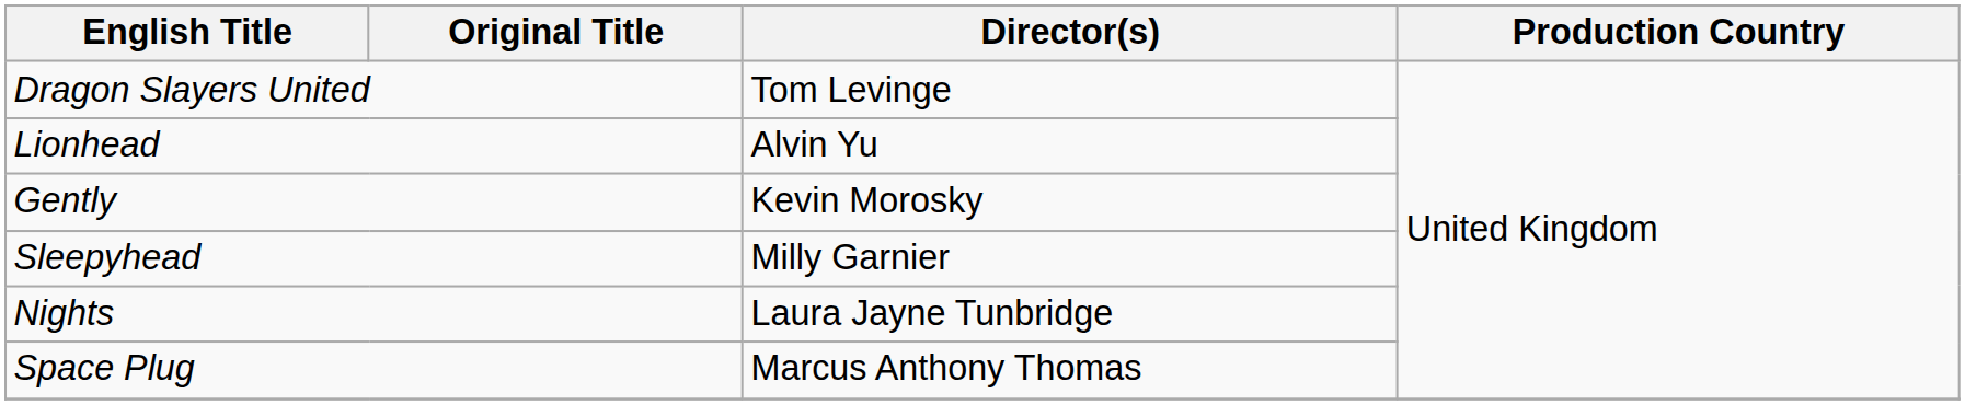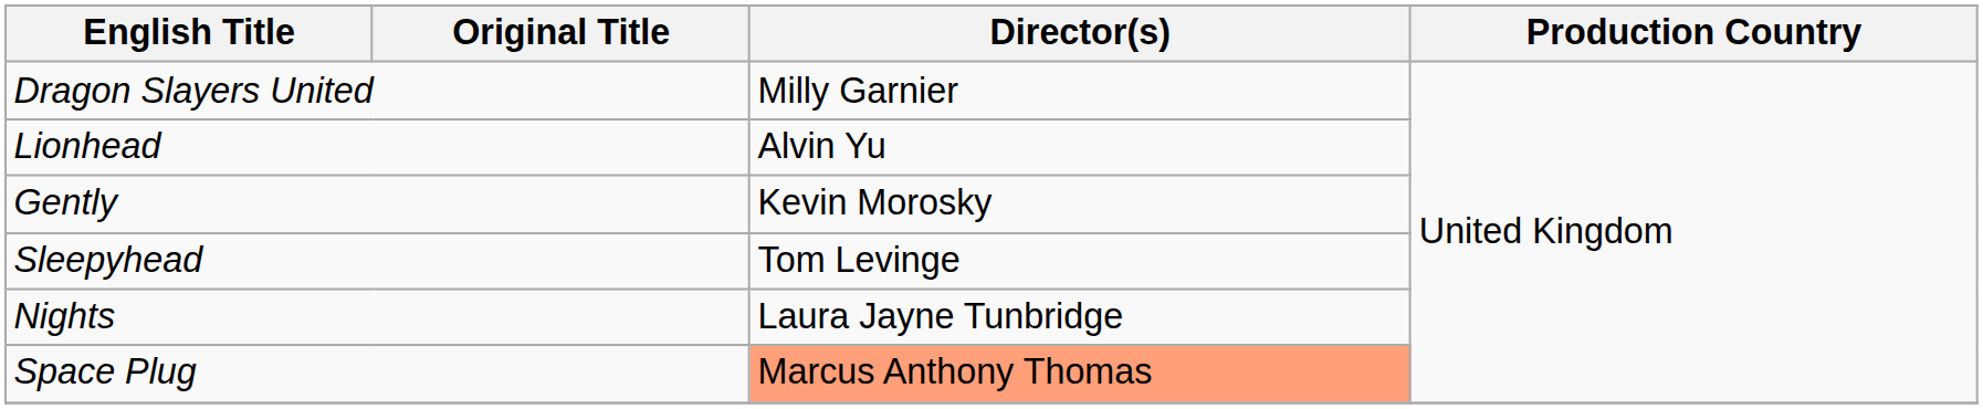Dragon Slayers United | Director(s): Tom Levinge -> Milly Garnier
Sleepyhead | Director(s): Milly Garnier -> Tom Levinge
Space Plug | Director(s): no background -> lightsalmon background
